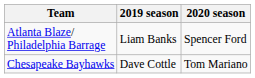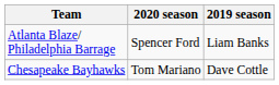columns swapped: 2019 season <-> 2020 season
